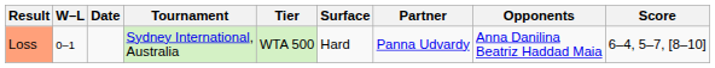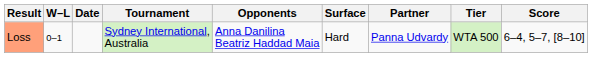columns swapped: Tier <-> Opponents
